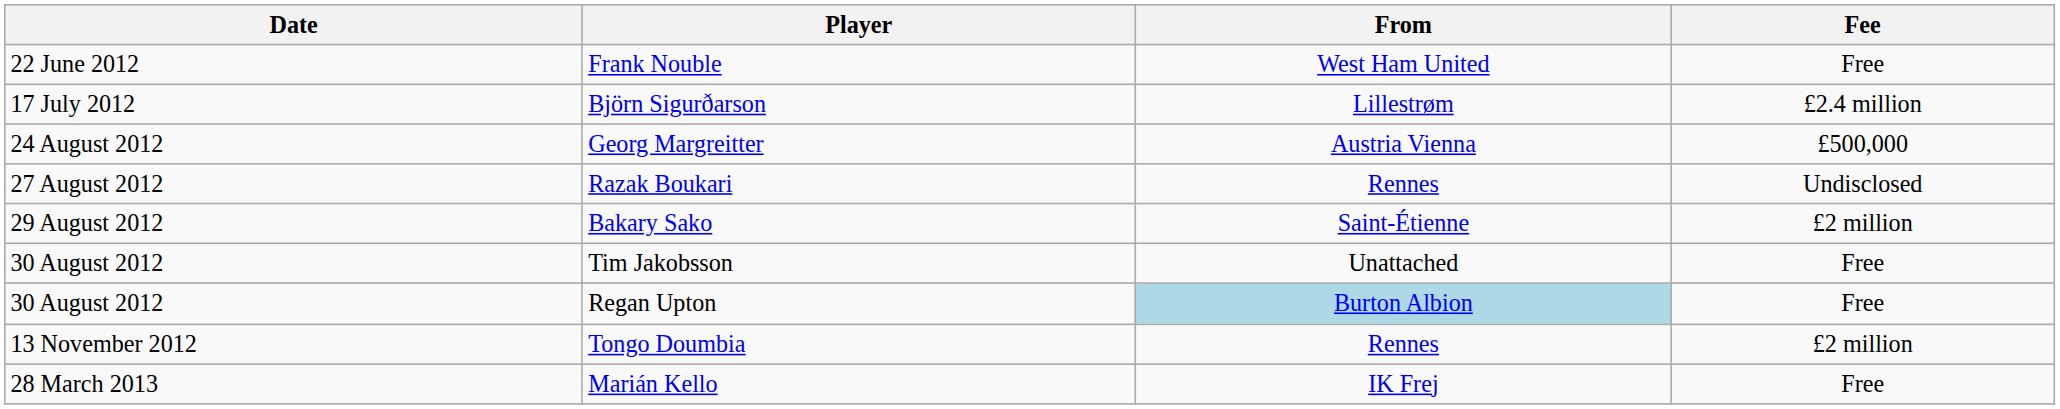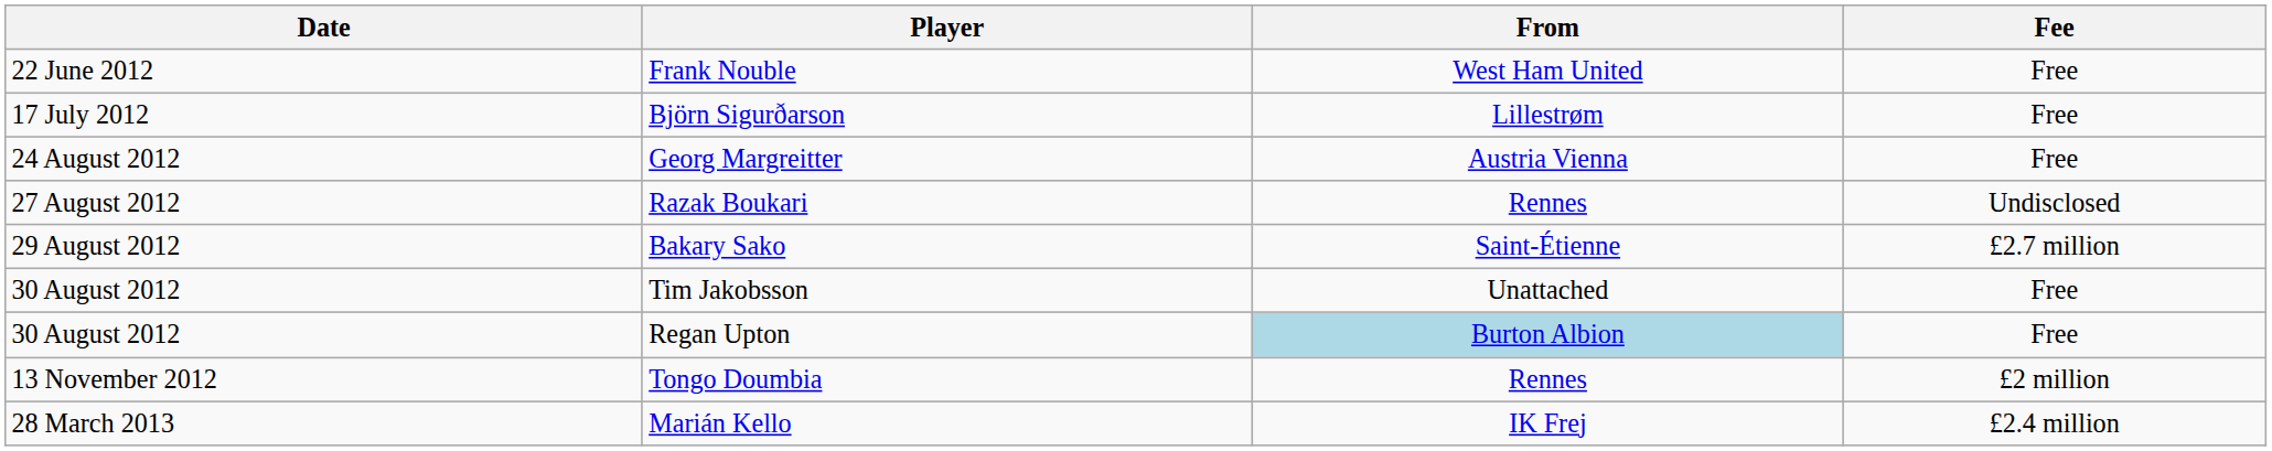Björn Sigurðarson | Fee: £2.4 million -> Free
Georg Margreitter | Fee: £500,000 -> Free
Bakary Sako | Fee: £2 million -> £2.7 million
Marián Kello | Fee: Free -> £2.4 million
